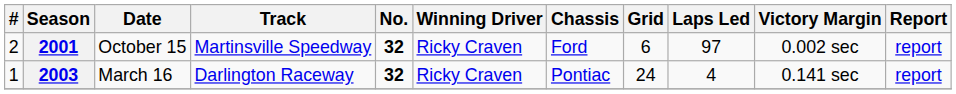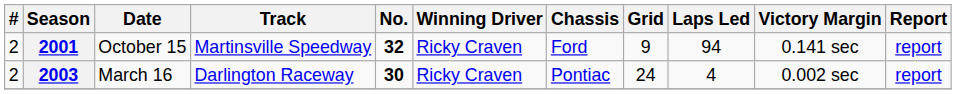2001 | Grid: 6 -> 9
2001 | Laps Led: 97 -> 94
2001 | Victory Margin: 0.002 sec -> 0.141 sec
2003 | #: 1 -> 2
2003 | No.: 32 -> 30
2003 | Victory Margin: 0.141 sec -> 0.002 sec
